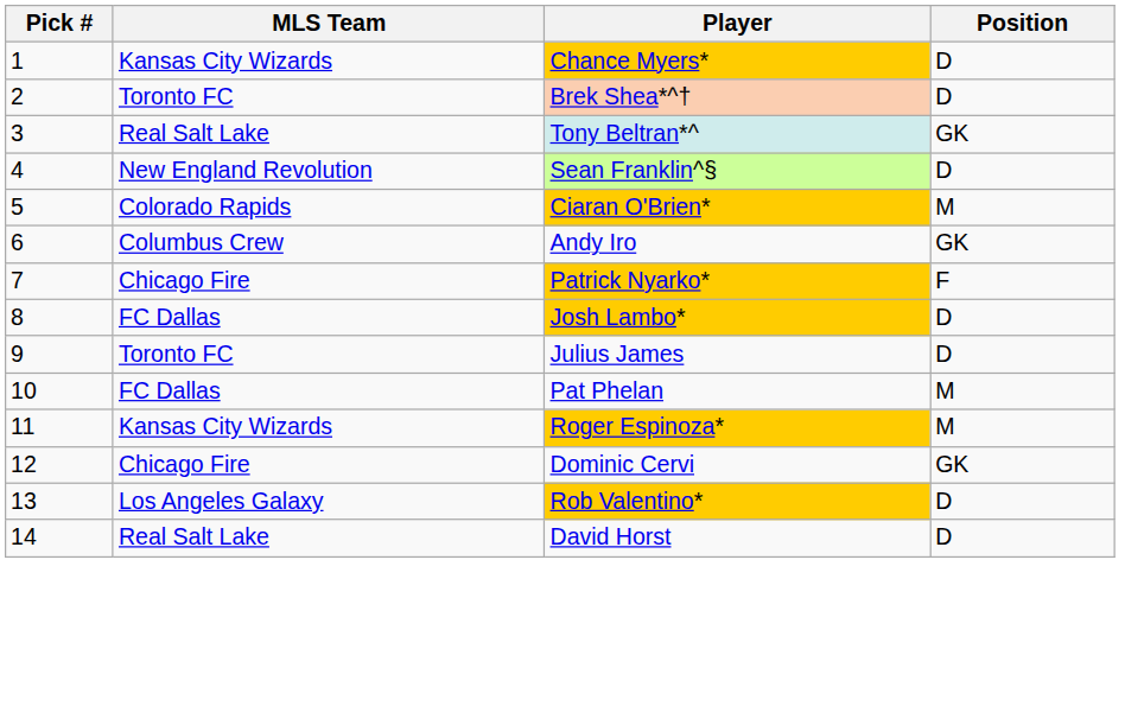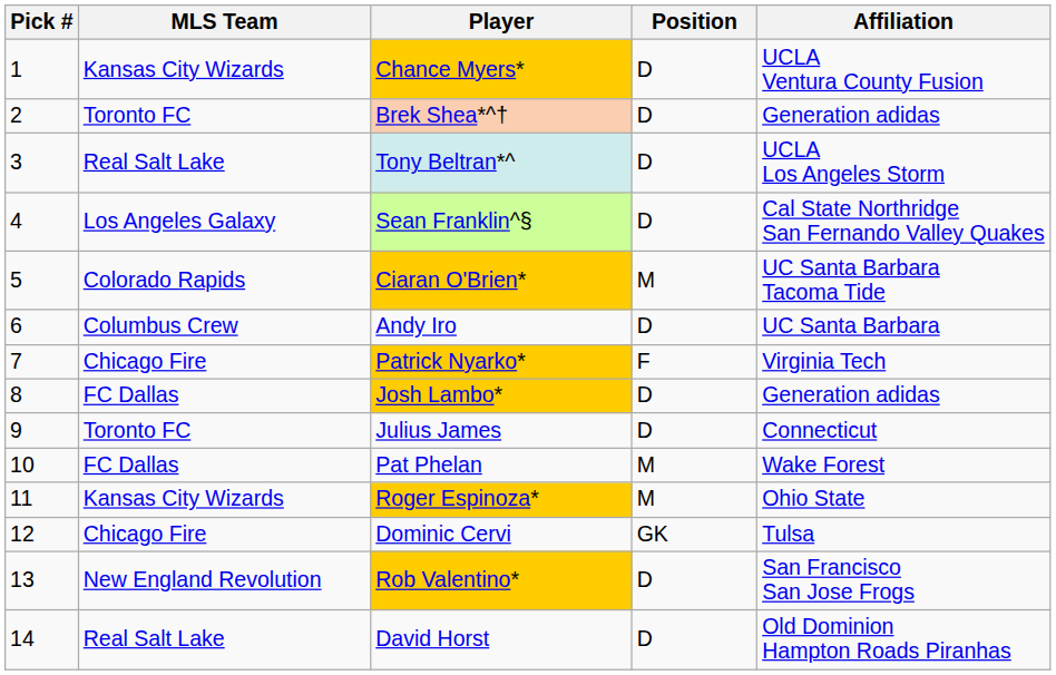+ column: Affiliation | UCLA Ventura County Fusion | Generation adidas | UCLA Los Angeles Storm | Cal State Northridge San Fernando Valley Quakes | UC Santa Barbara Tacoma Tide | UC Santa Barbara | Virginia Tech | Generation adidas | Connecticut | Wake Forest | Ohio State | Tulsa | San Francisco San Jose Frogs | Old Dominion Hampton Roads Piranhas
Tony Beltran*^ | Position: GK -> D
Sean Franklin^§ | MLS Team: New England Revolution -> Los Angeles Galaxy
Andy Iro | Position: GK -> D
Rob Valentino* | MLS Team: Los Angeles Galaxy -> New England Revolution
